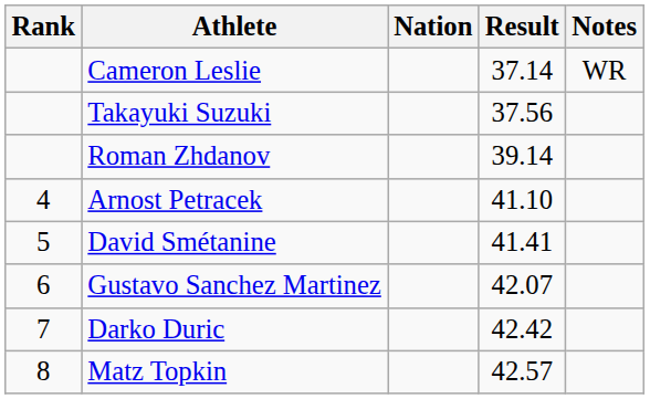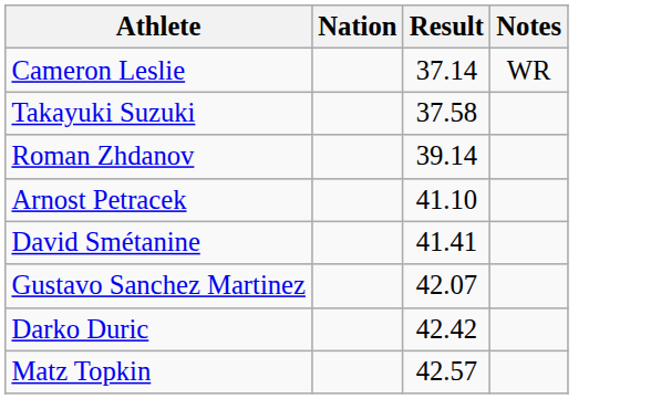- column: Rank | 4 | 5 | 6 | 7 | 8
Takayuki Suzuki | Result: 37.56 -> 37.58
